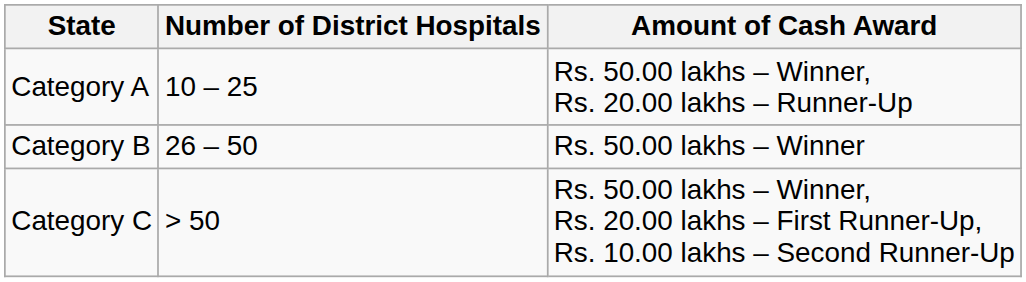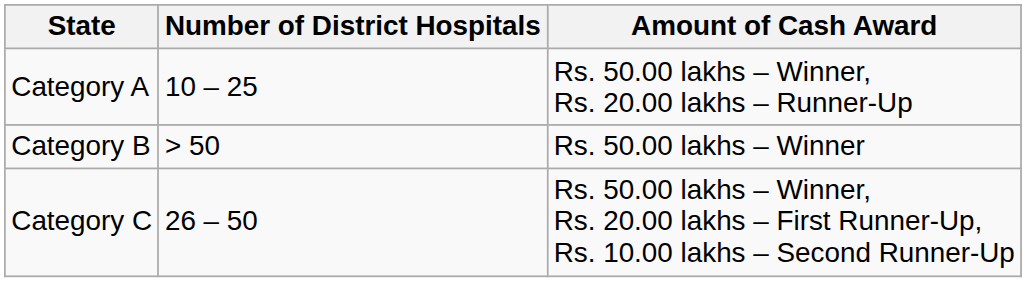Category B | Number of District Hospitals: 26 – 50 -> > 50
Category C | Number of District Hospitals: > 50 -> 26 – 50
